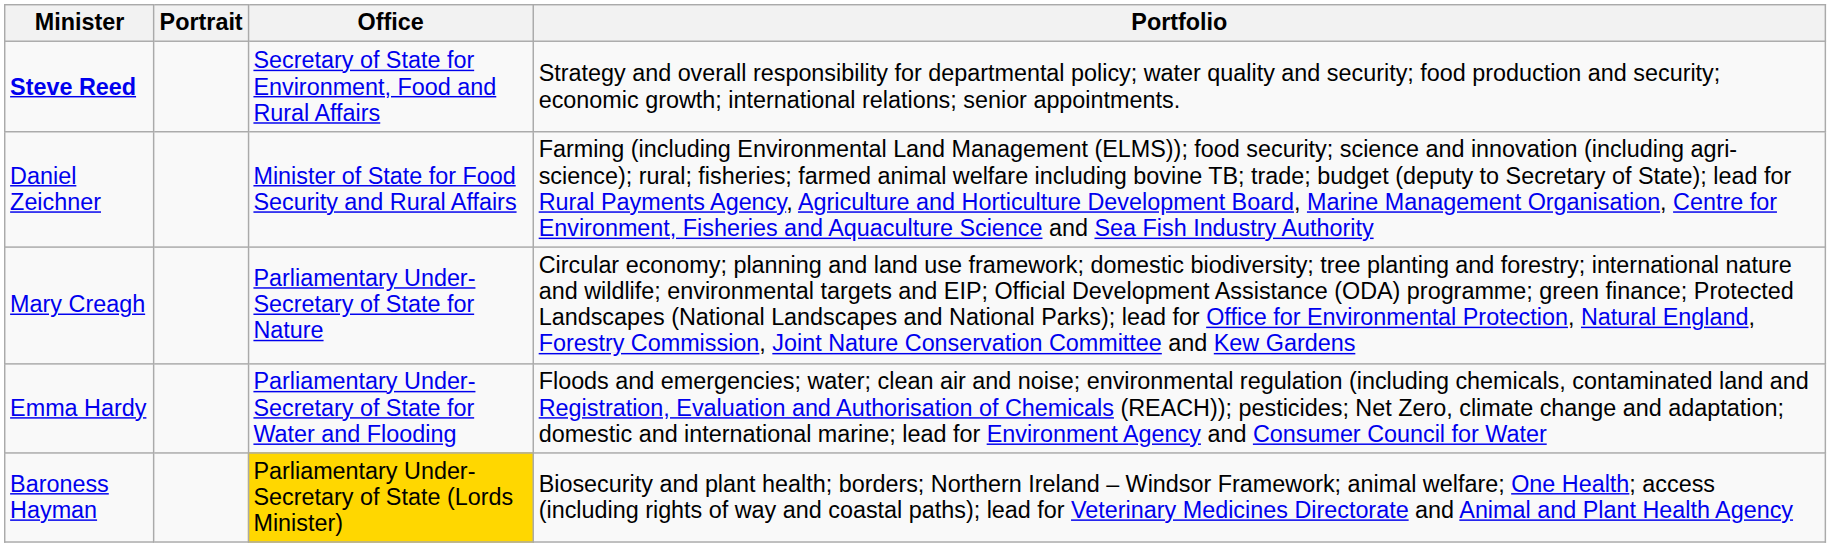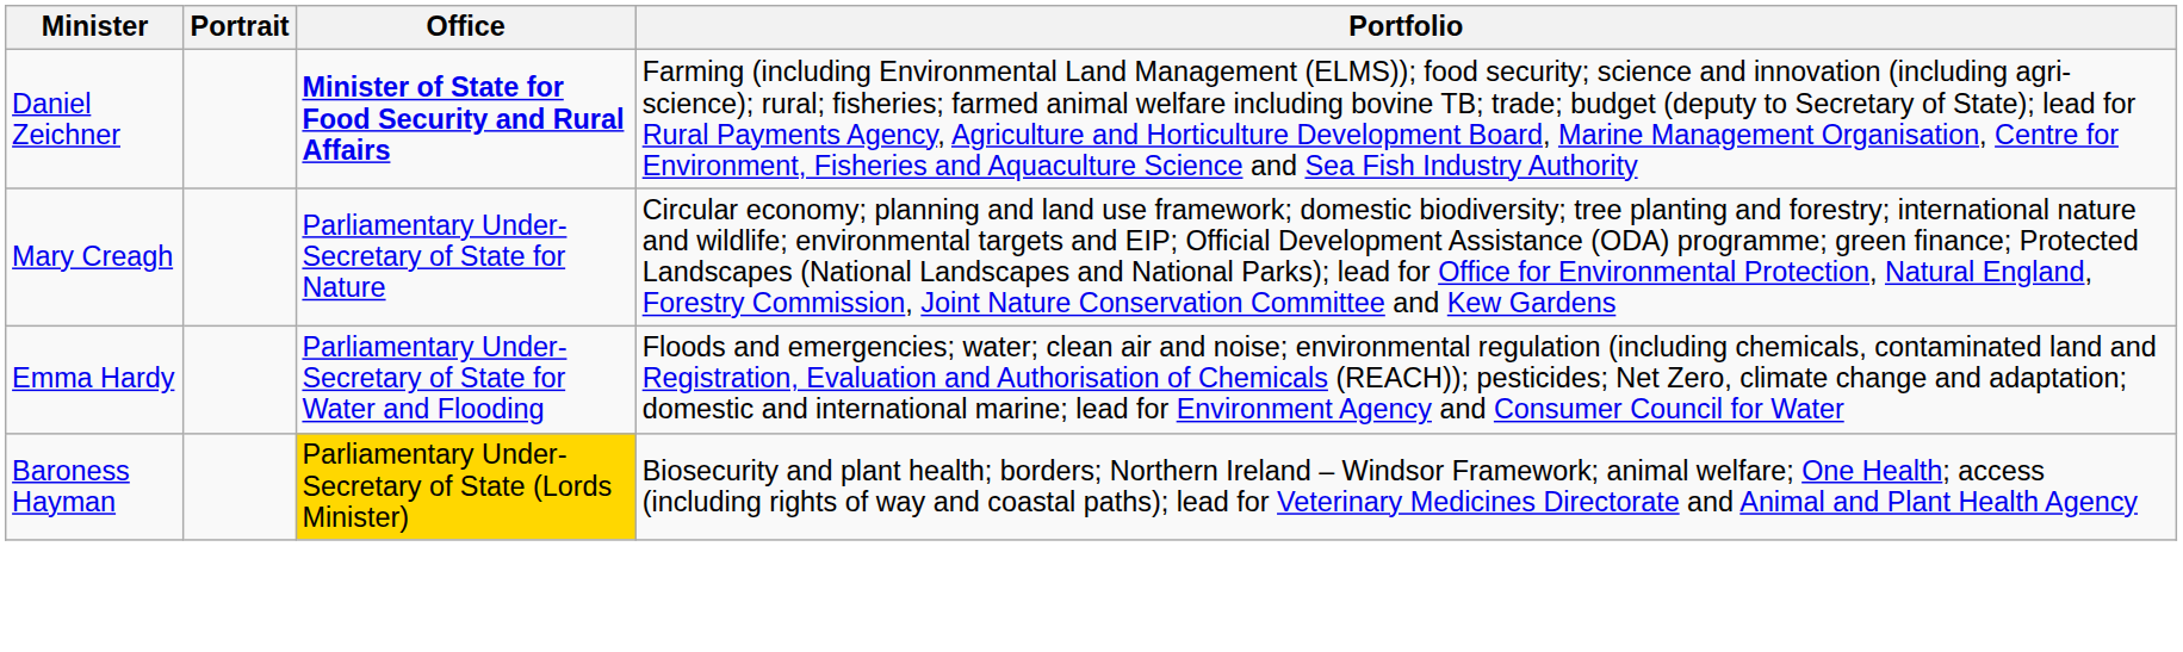- row: Steve Reed | Secretary of State for Environment, Food and Rural Affairs | Strategy and overall responsibility for departmental policy; water quality and security; food production and security; economic growth; international relations; senior appointments.
Daniel Zeichner | Office: normal -> bold
